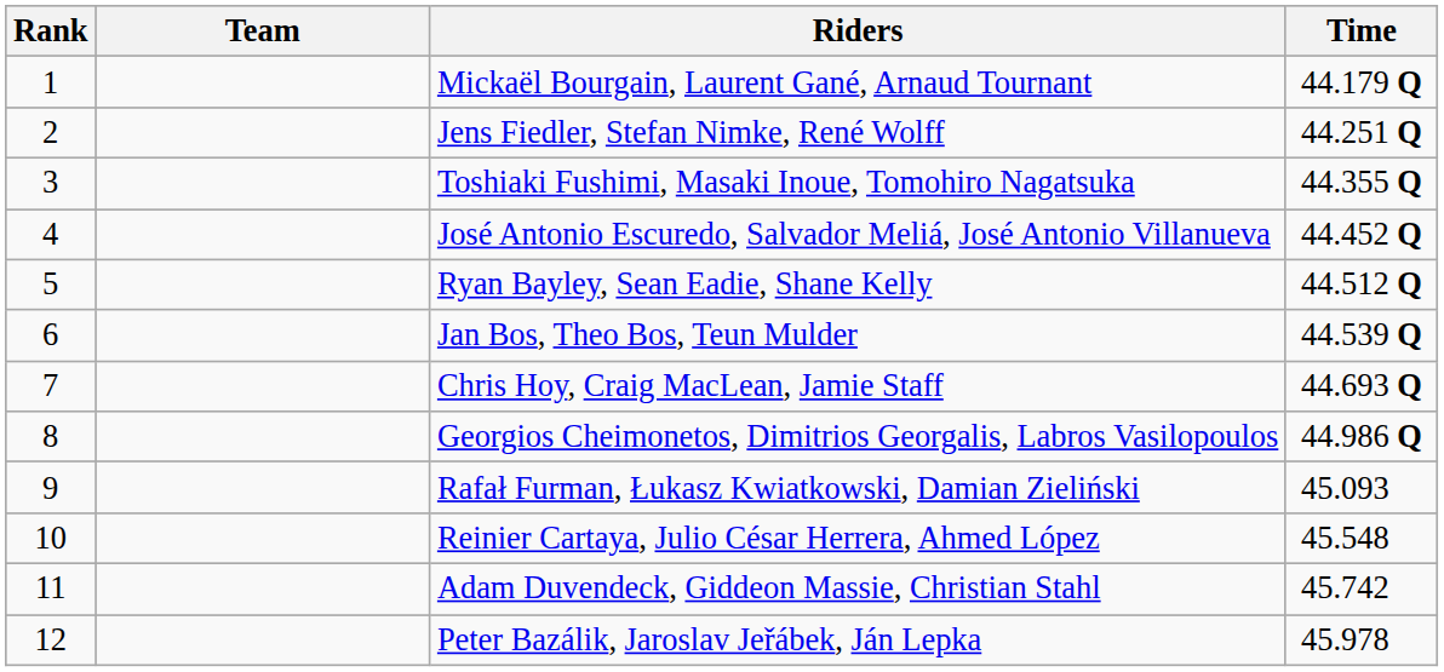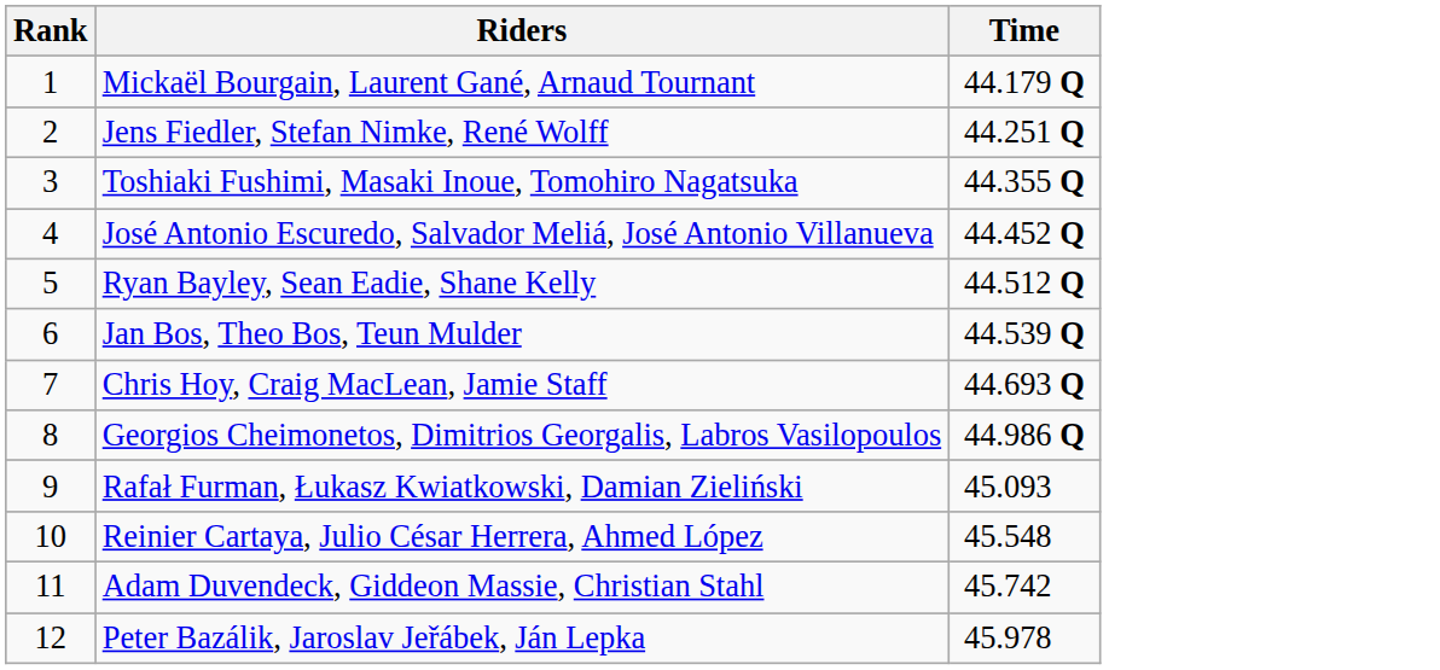- column: Team
